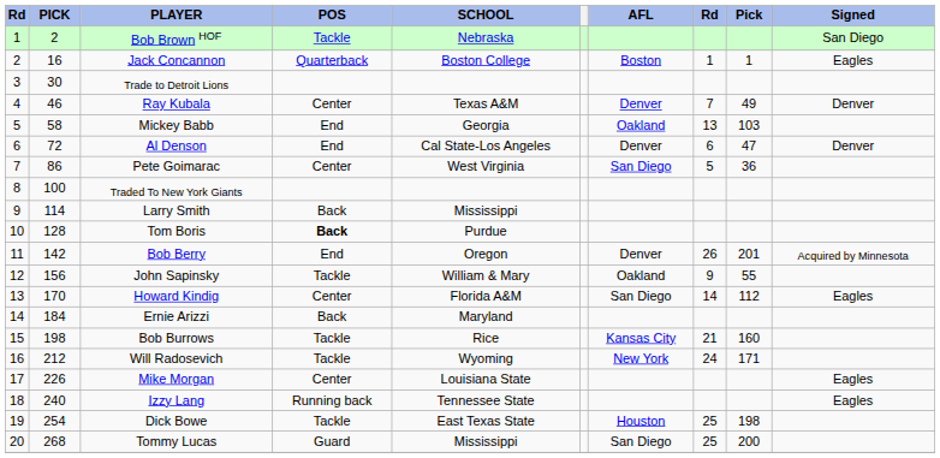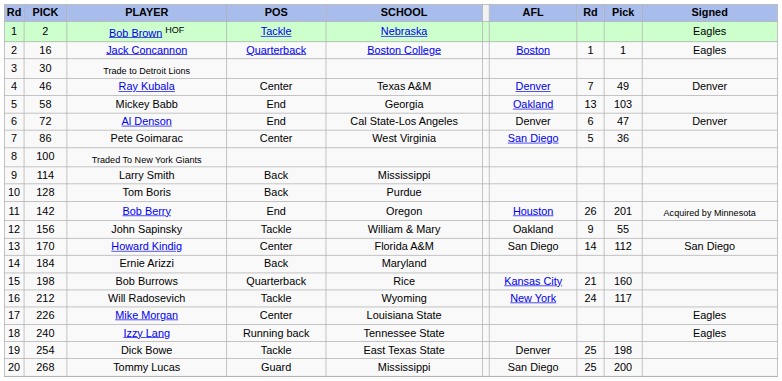Bob Brown HOF | Signed: San Diego -> Eagles
Tom Boris | POS: bold -> normal
Bob Berry | AFL: Denver -> Houston
Howard Kindig | Signed: Eagles -> San Diego
Bob Burrows | POS: Tackle -> Quarterback
Will Radosevich | Pick: 171 -> 117
Dick Bowe | AFL: Houston -> Denver
